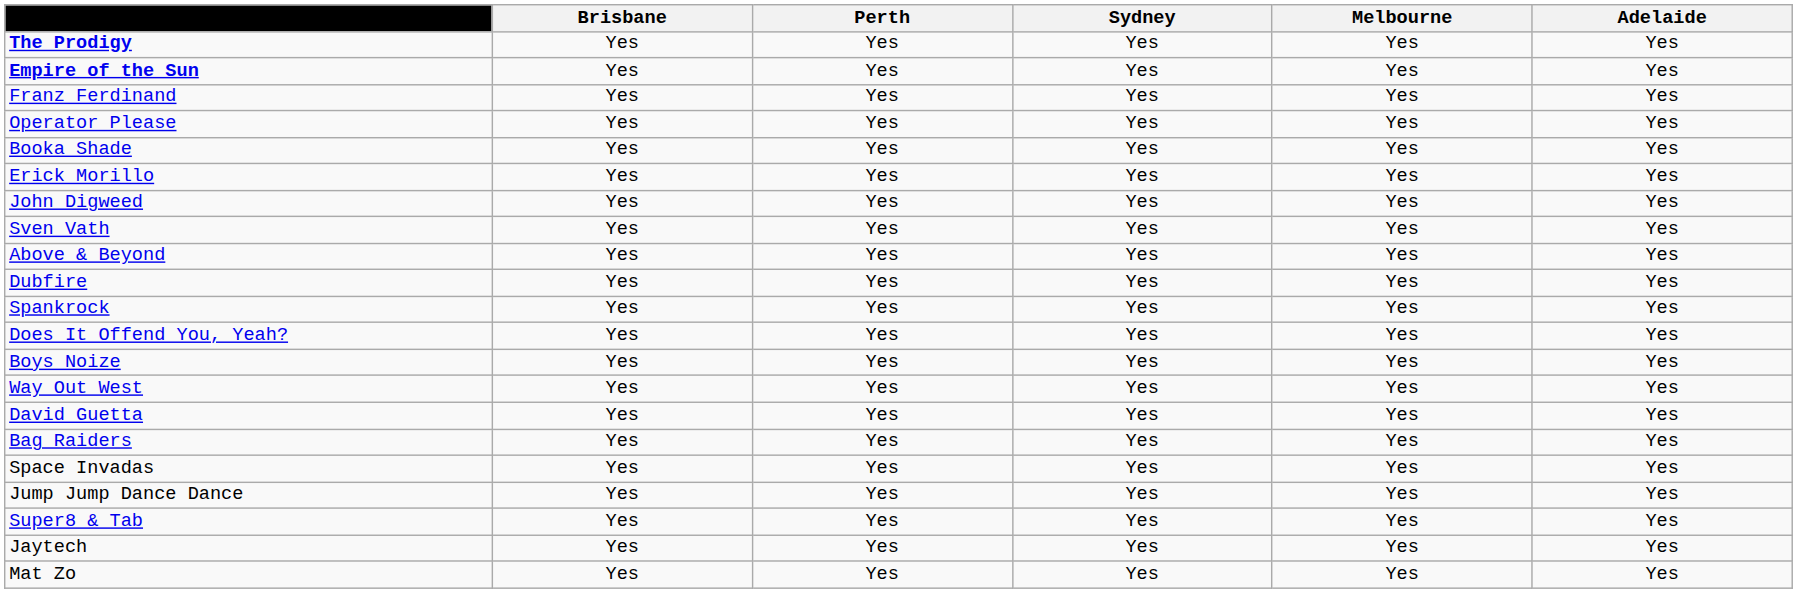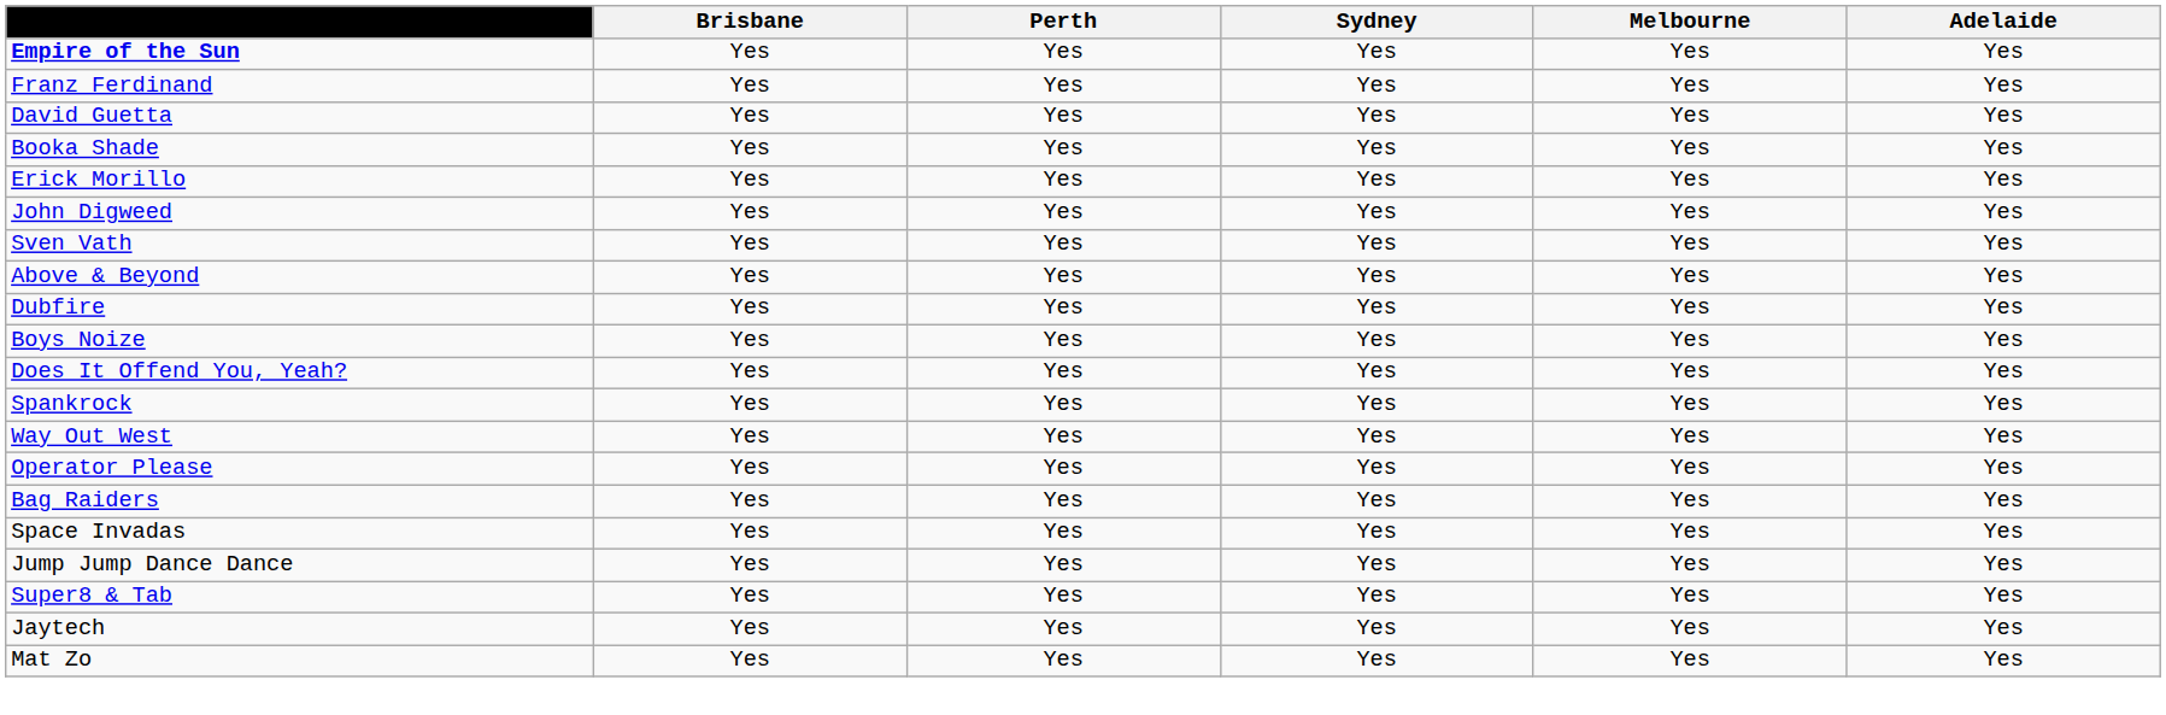- row: The Prodigy | Yes | Yes | Yes | Yes | Yes
rows swapped: David Guetta <-> Operator Please
rows swapped: Boys Noize <-> Spankrock
